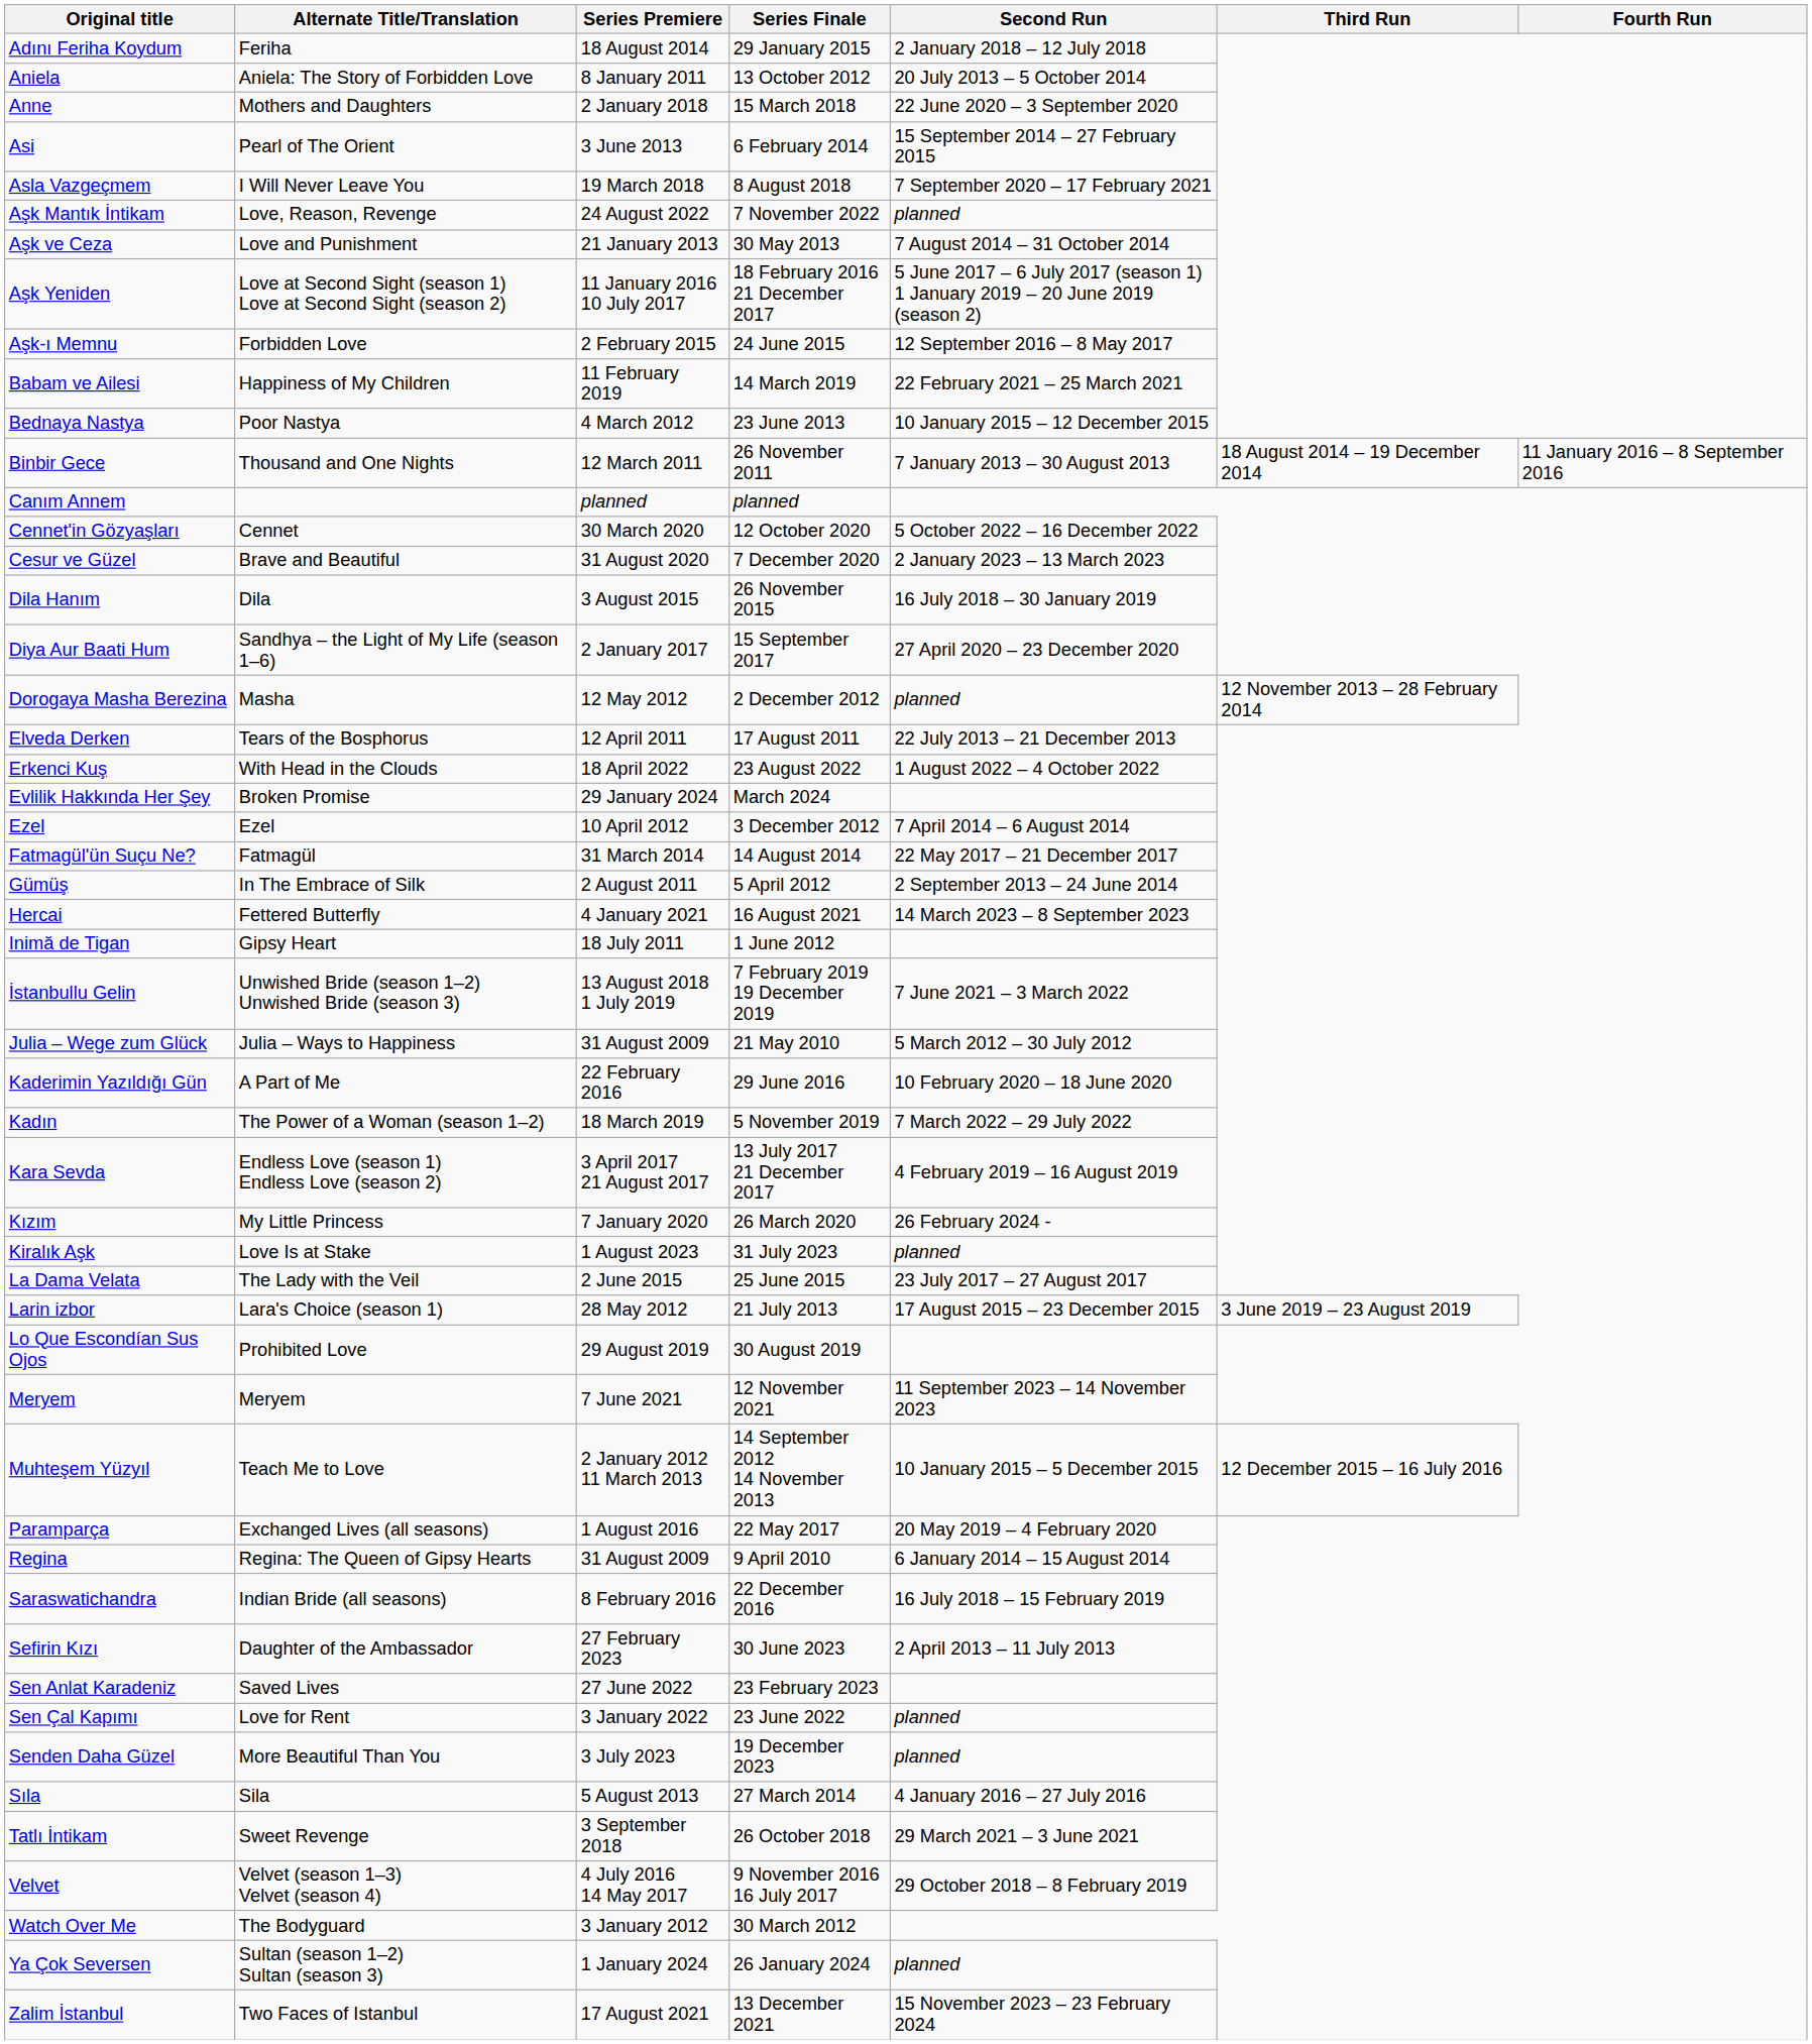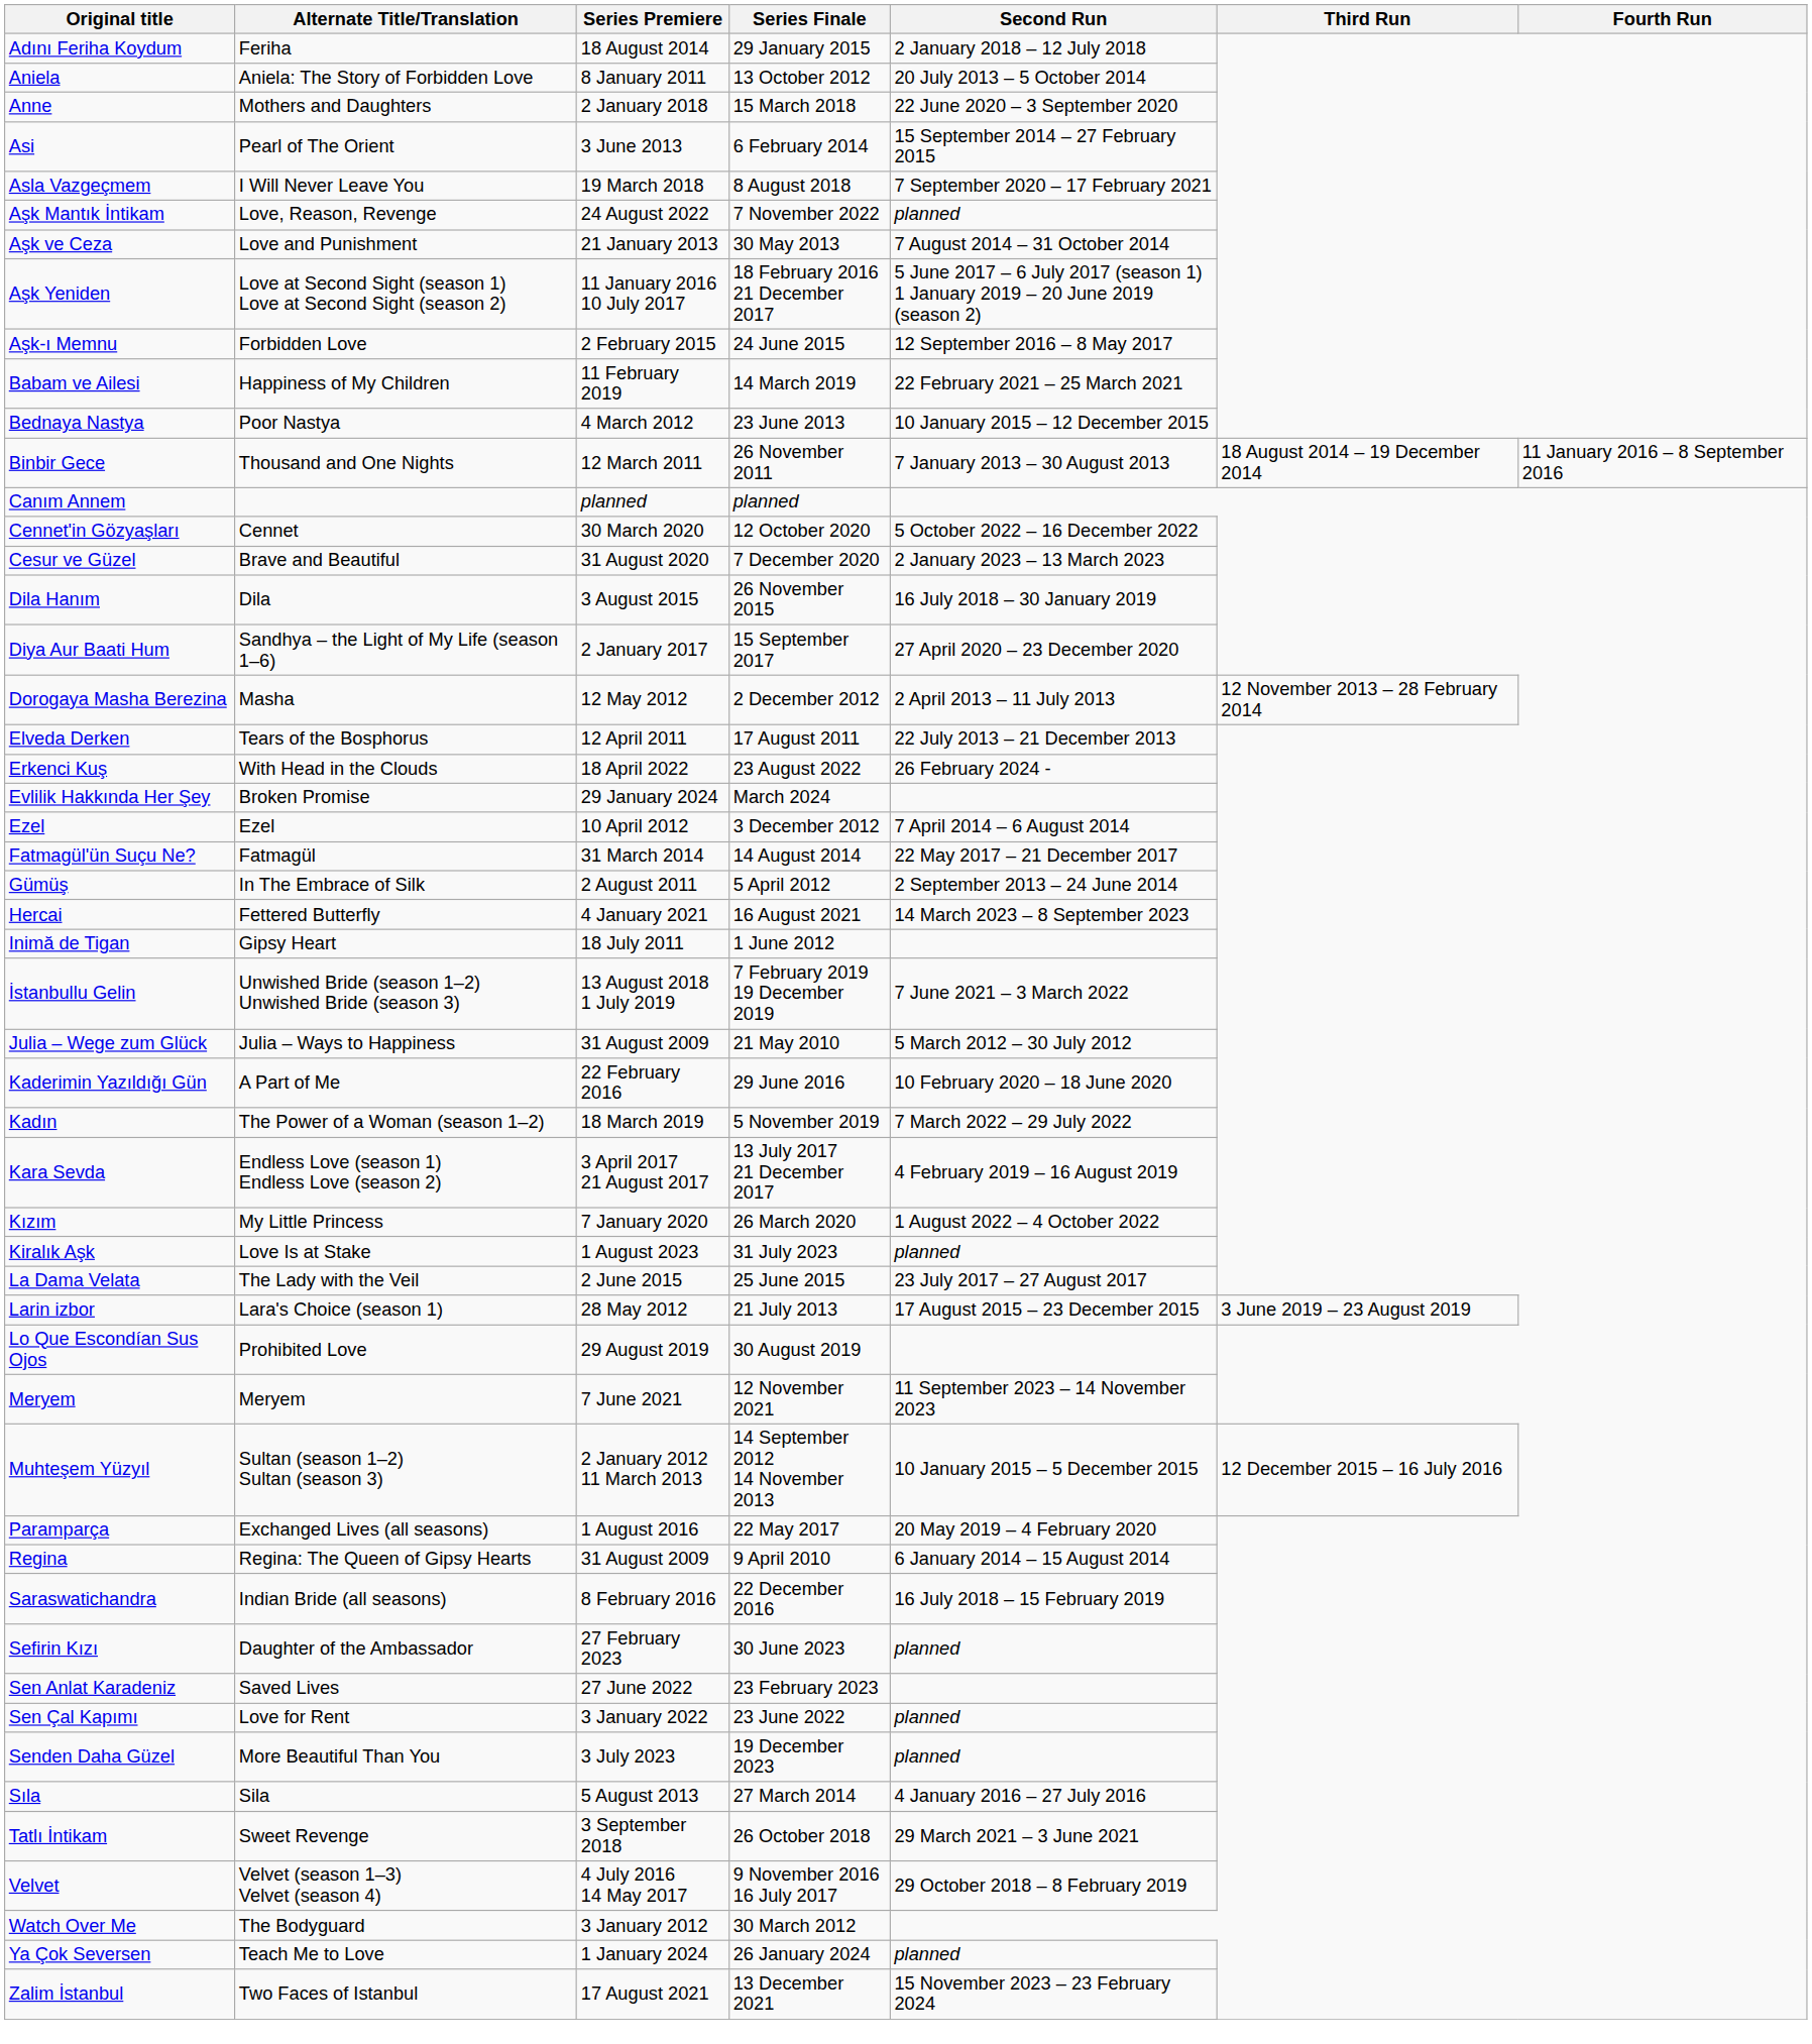Dorogaya Masha Berezina | Second Run: planned -> 2 April 2013 – 11 July 2013
Erkenci Kuş | Second Run: 1 August 2022 – 4 October 2022 -> 26 February 2024 -
Kızım | Second Run: 26 February 2024 - -> 1 August 2022 – 4 October 2022
Muhteşem Yüzyıl | Alternate Title/Translation: Teach Me to Love -> Sultan (season 1–2) Sultan (season 3)
Sefirin Kızı | Second Run: 2 April 2013 – 11 July 2013 -> planned
Ya Çok Seversen | Alternate Title/Translation: Sultan (season 1–2) Sultan (season 3) -> Teach Me to Love
